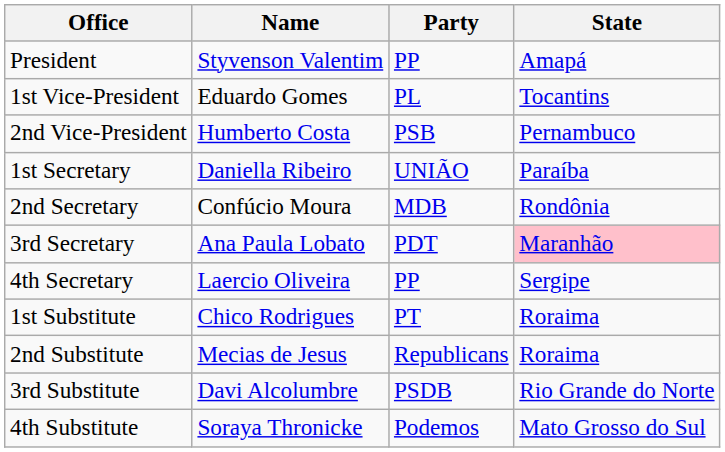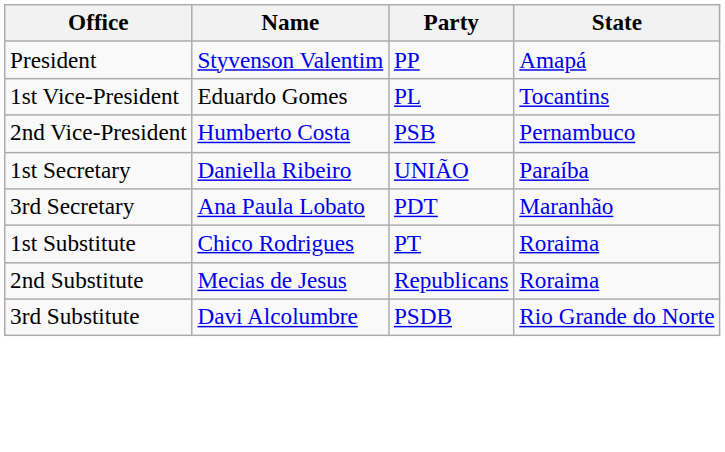- row: 2nd Secretary | Confúcio Moura | MDB | Rondônia
3rd Secretary | State: pink background -> no background
- row: 4th Secretary | Laercio Oliveira | PP | Sergipe
- row: 4th Substitute | Soraya Thronicke | Podemos | Mato Grosso do Sul
